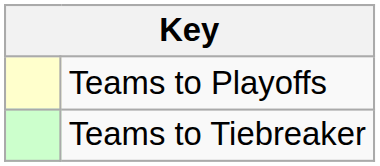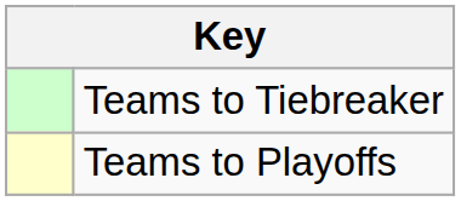rows swapped: Teams to Playoffs <-> Teams to Tiebreaker
